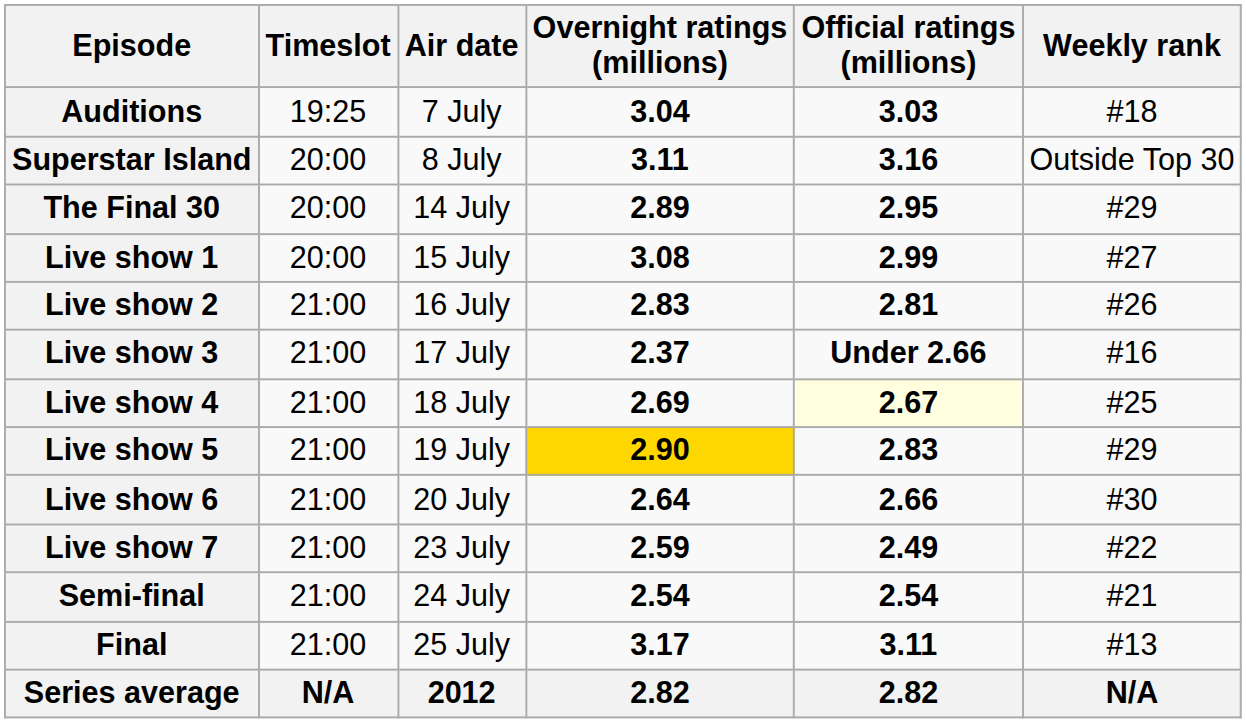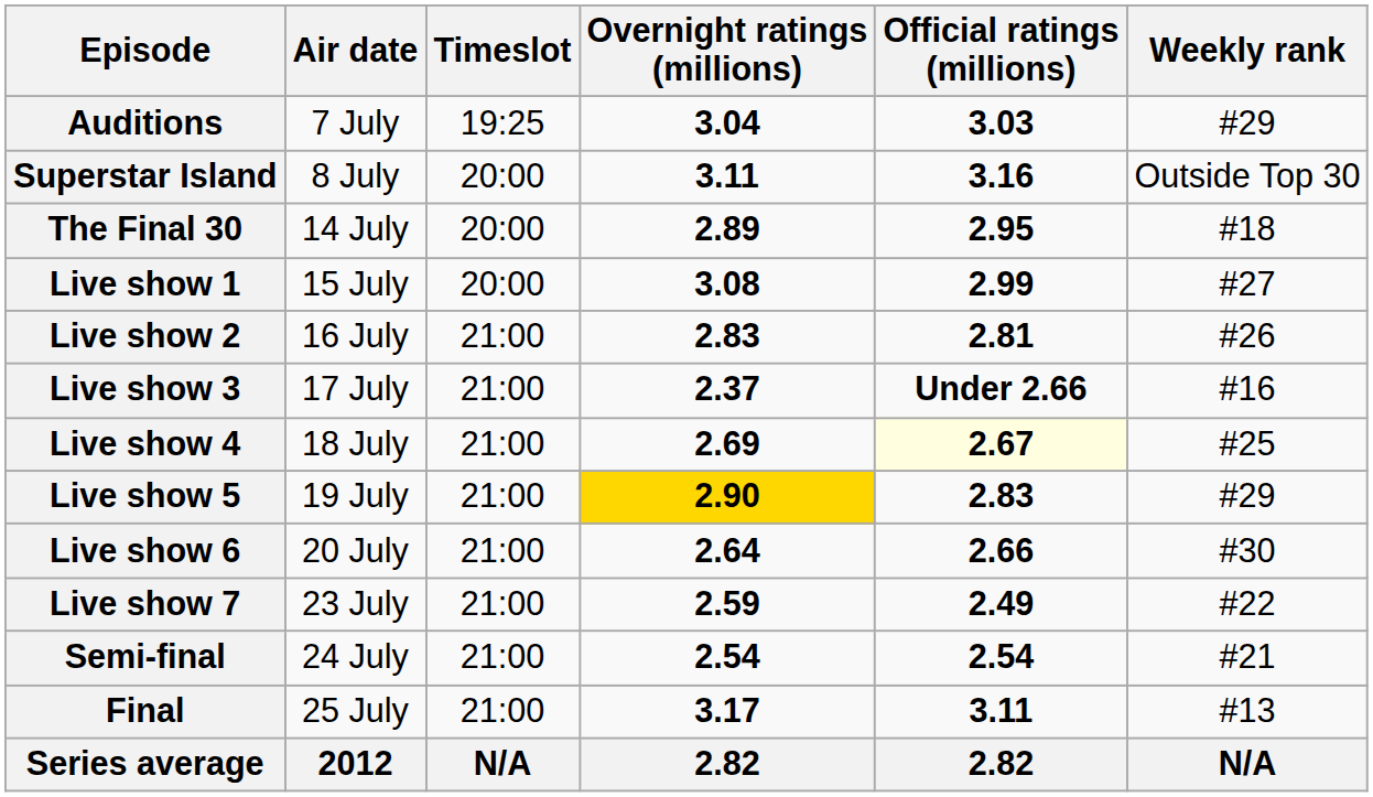columns swapped: Air date <-> Timeslot
Auditions | Weekly rank: #18 -> #29
The Final 30 | Weekly rank: #29 -> #18
